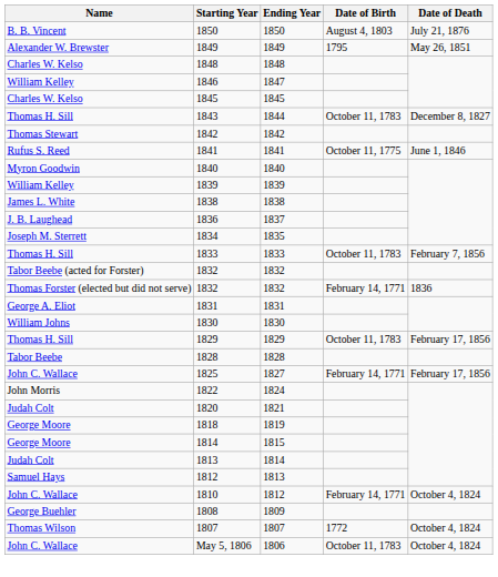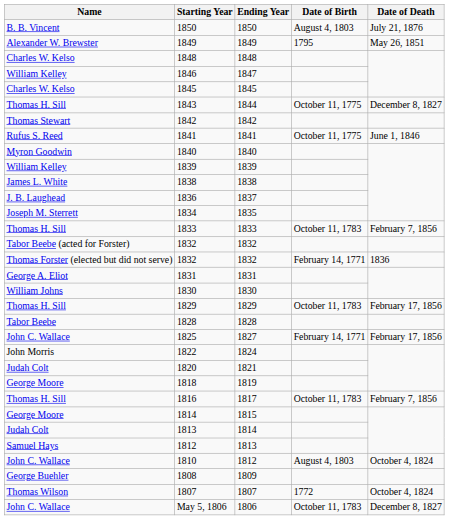1843 | Date of Birth: October 11, 1783 -> October 11, 1775
+ row: Thomas H. Sill | 1816 | 1817 | October 11, 1783 | February 7, 1856
1810 | Date of Birth: February 14, 1771 -> August 4, 1803
May 5, 1806 | Date of Death: October 4, 1824 -> December 8, 1827
